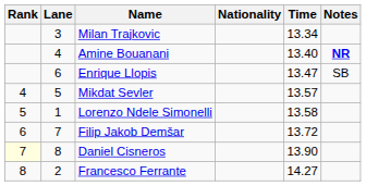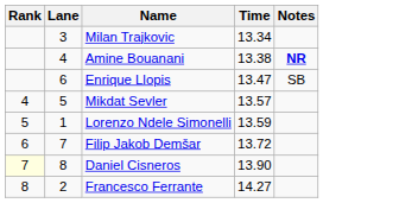- column: Nationality
Amine Bouanani | Time: 13.40 -> 13.38
Lorenzo Ndele Simonelli | Time: 13.58 -> 13.59
